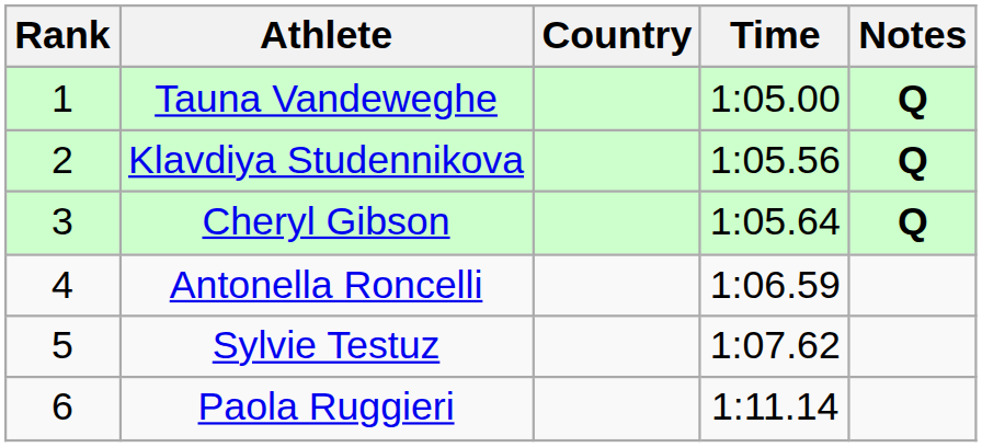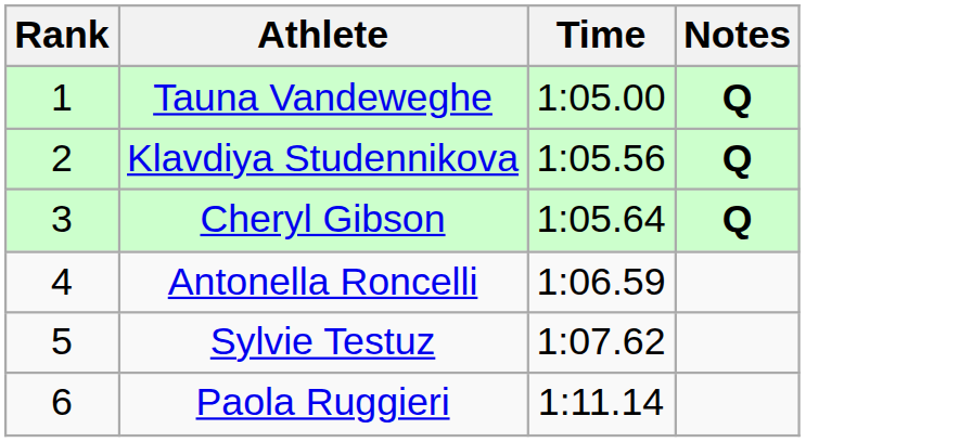- column: Country
